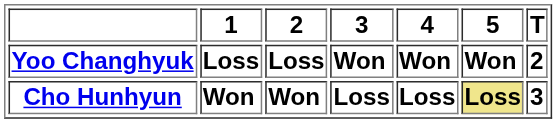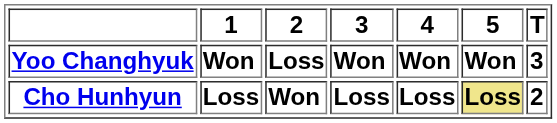Yoo Changhyuk | 1: Loss -> Won
Yoo Changhyuk | T: 2 -> 3
Cho Hunhyun | 1: Won -> Loss
Cho Hunhyun | T: 3 -> 2
